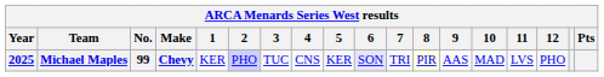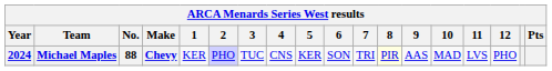Michael Maples | Year: 2025 -> 2024
Michael Maples | No.: 99 -> 88
Michael Maples | 6: lavender background -> no background
